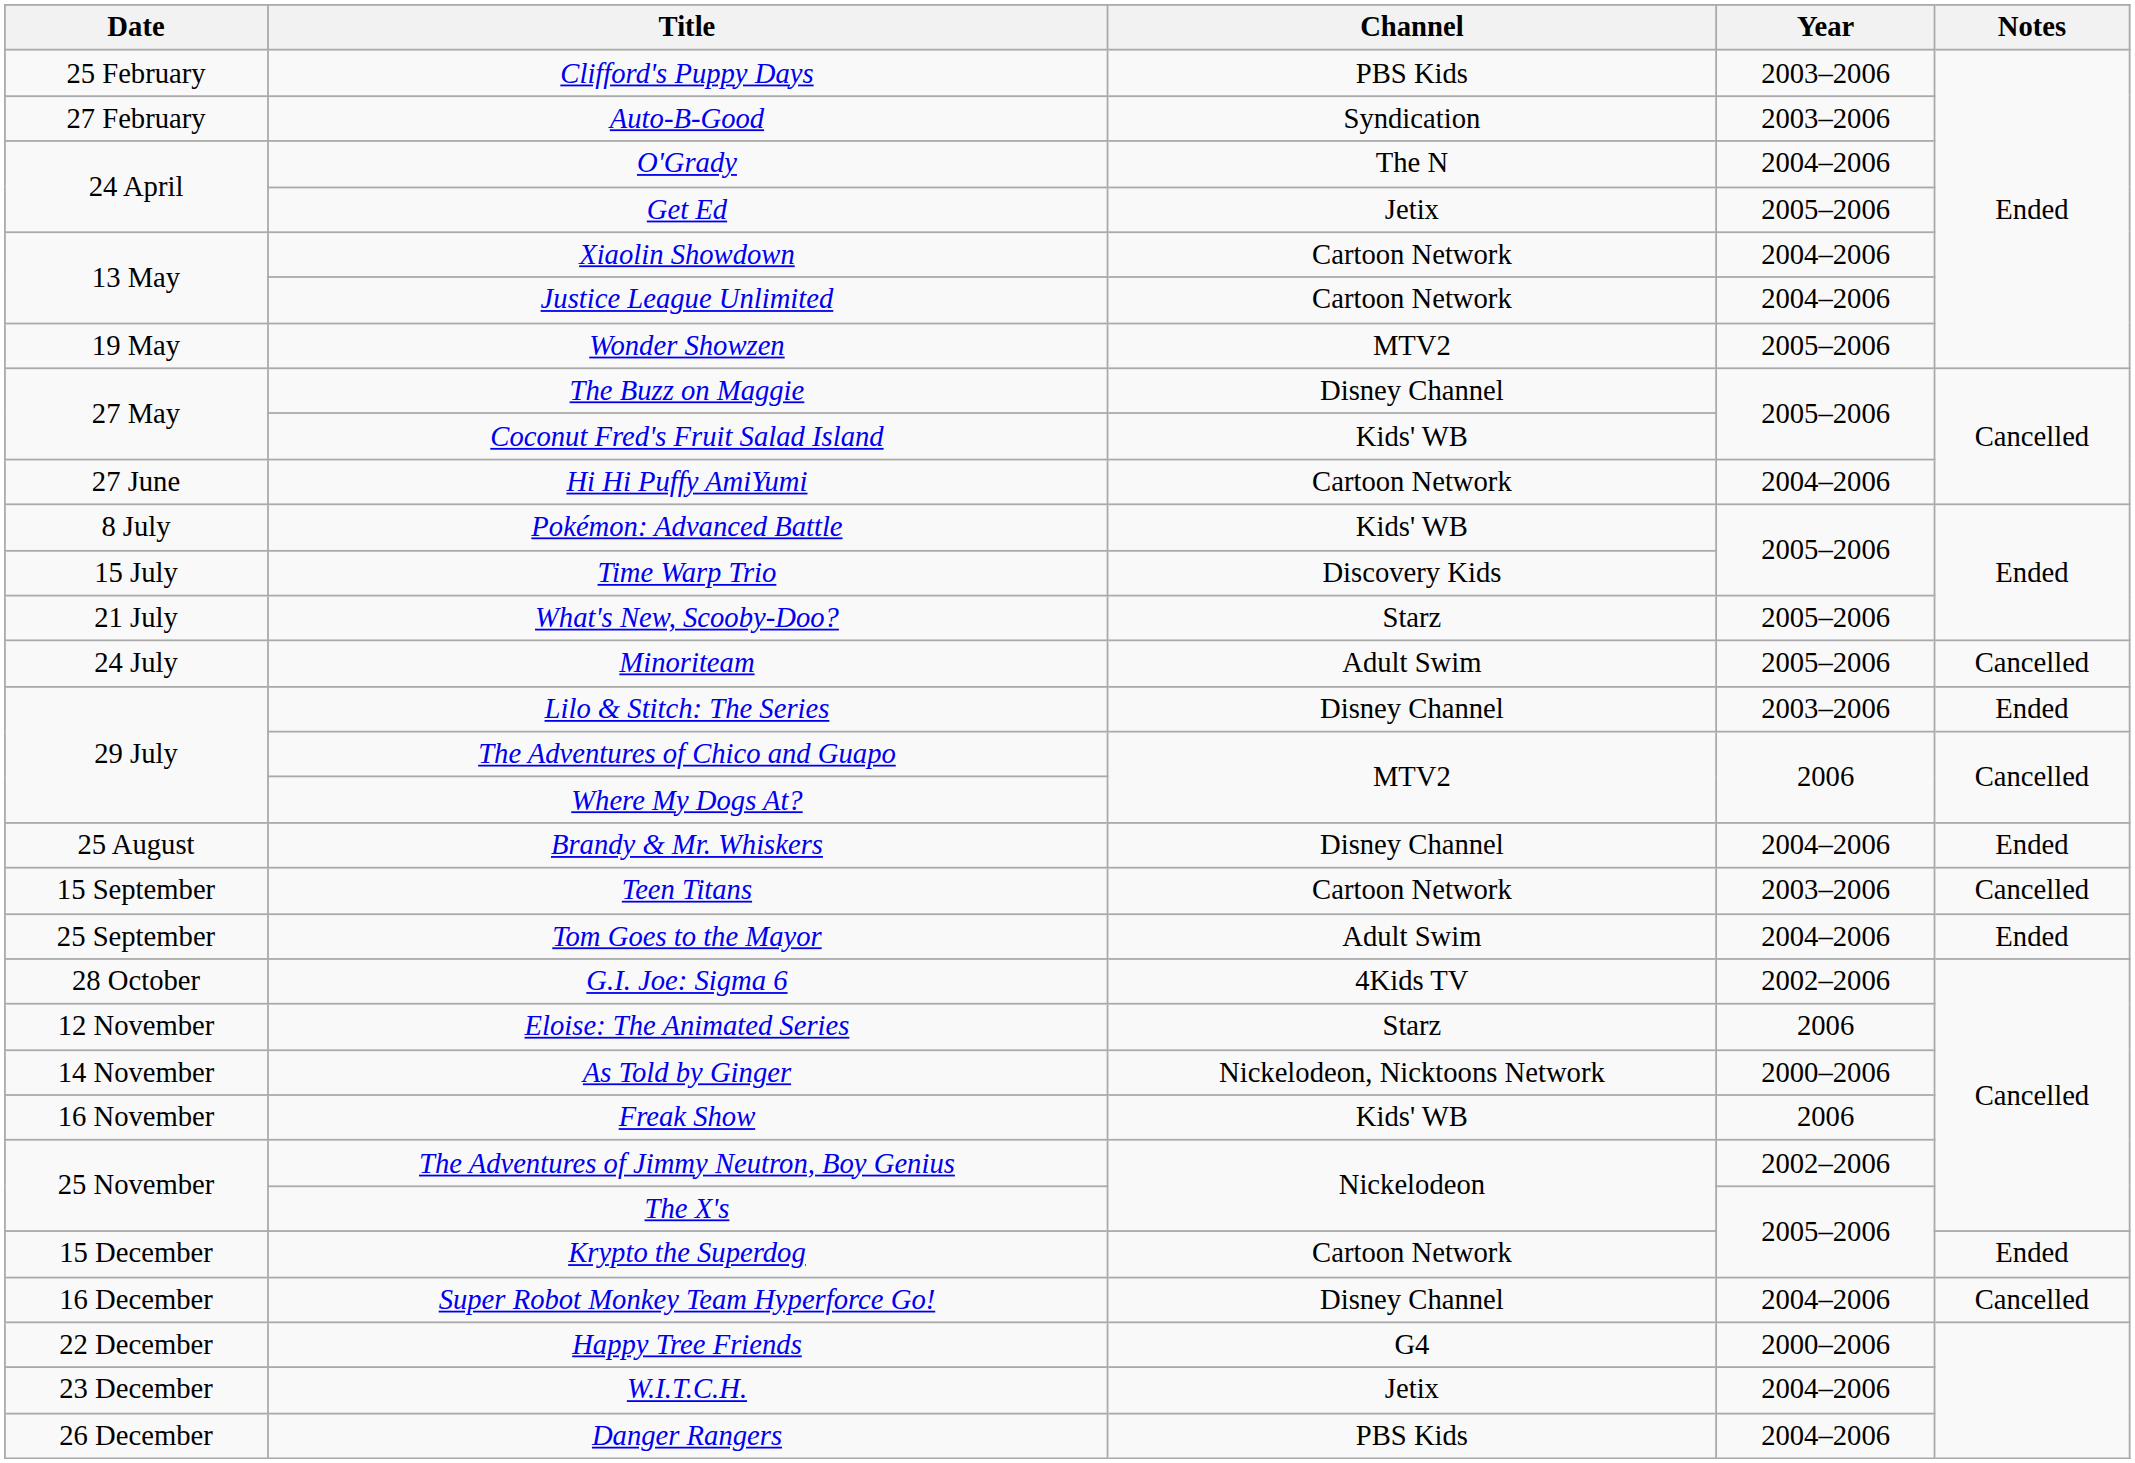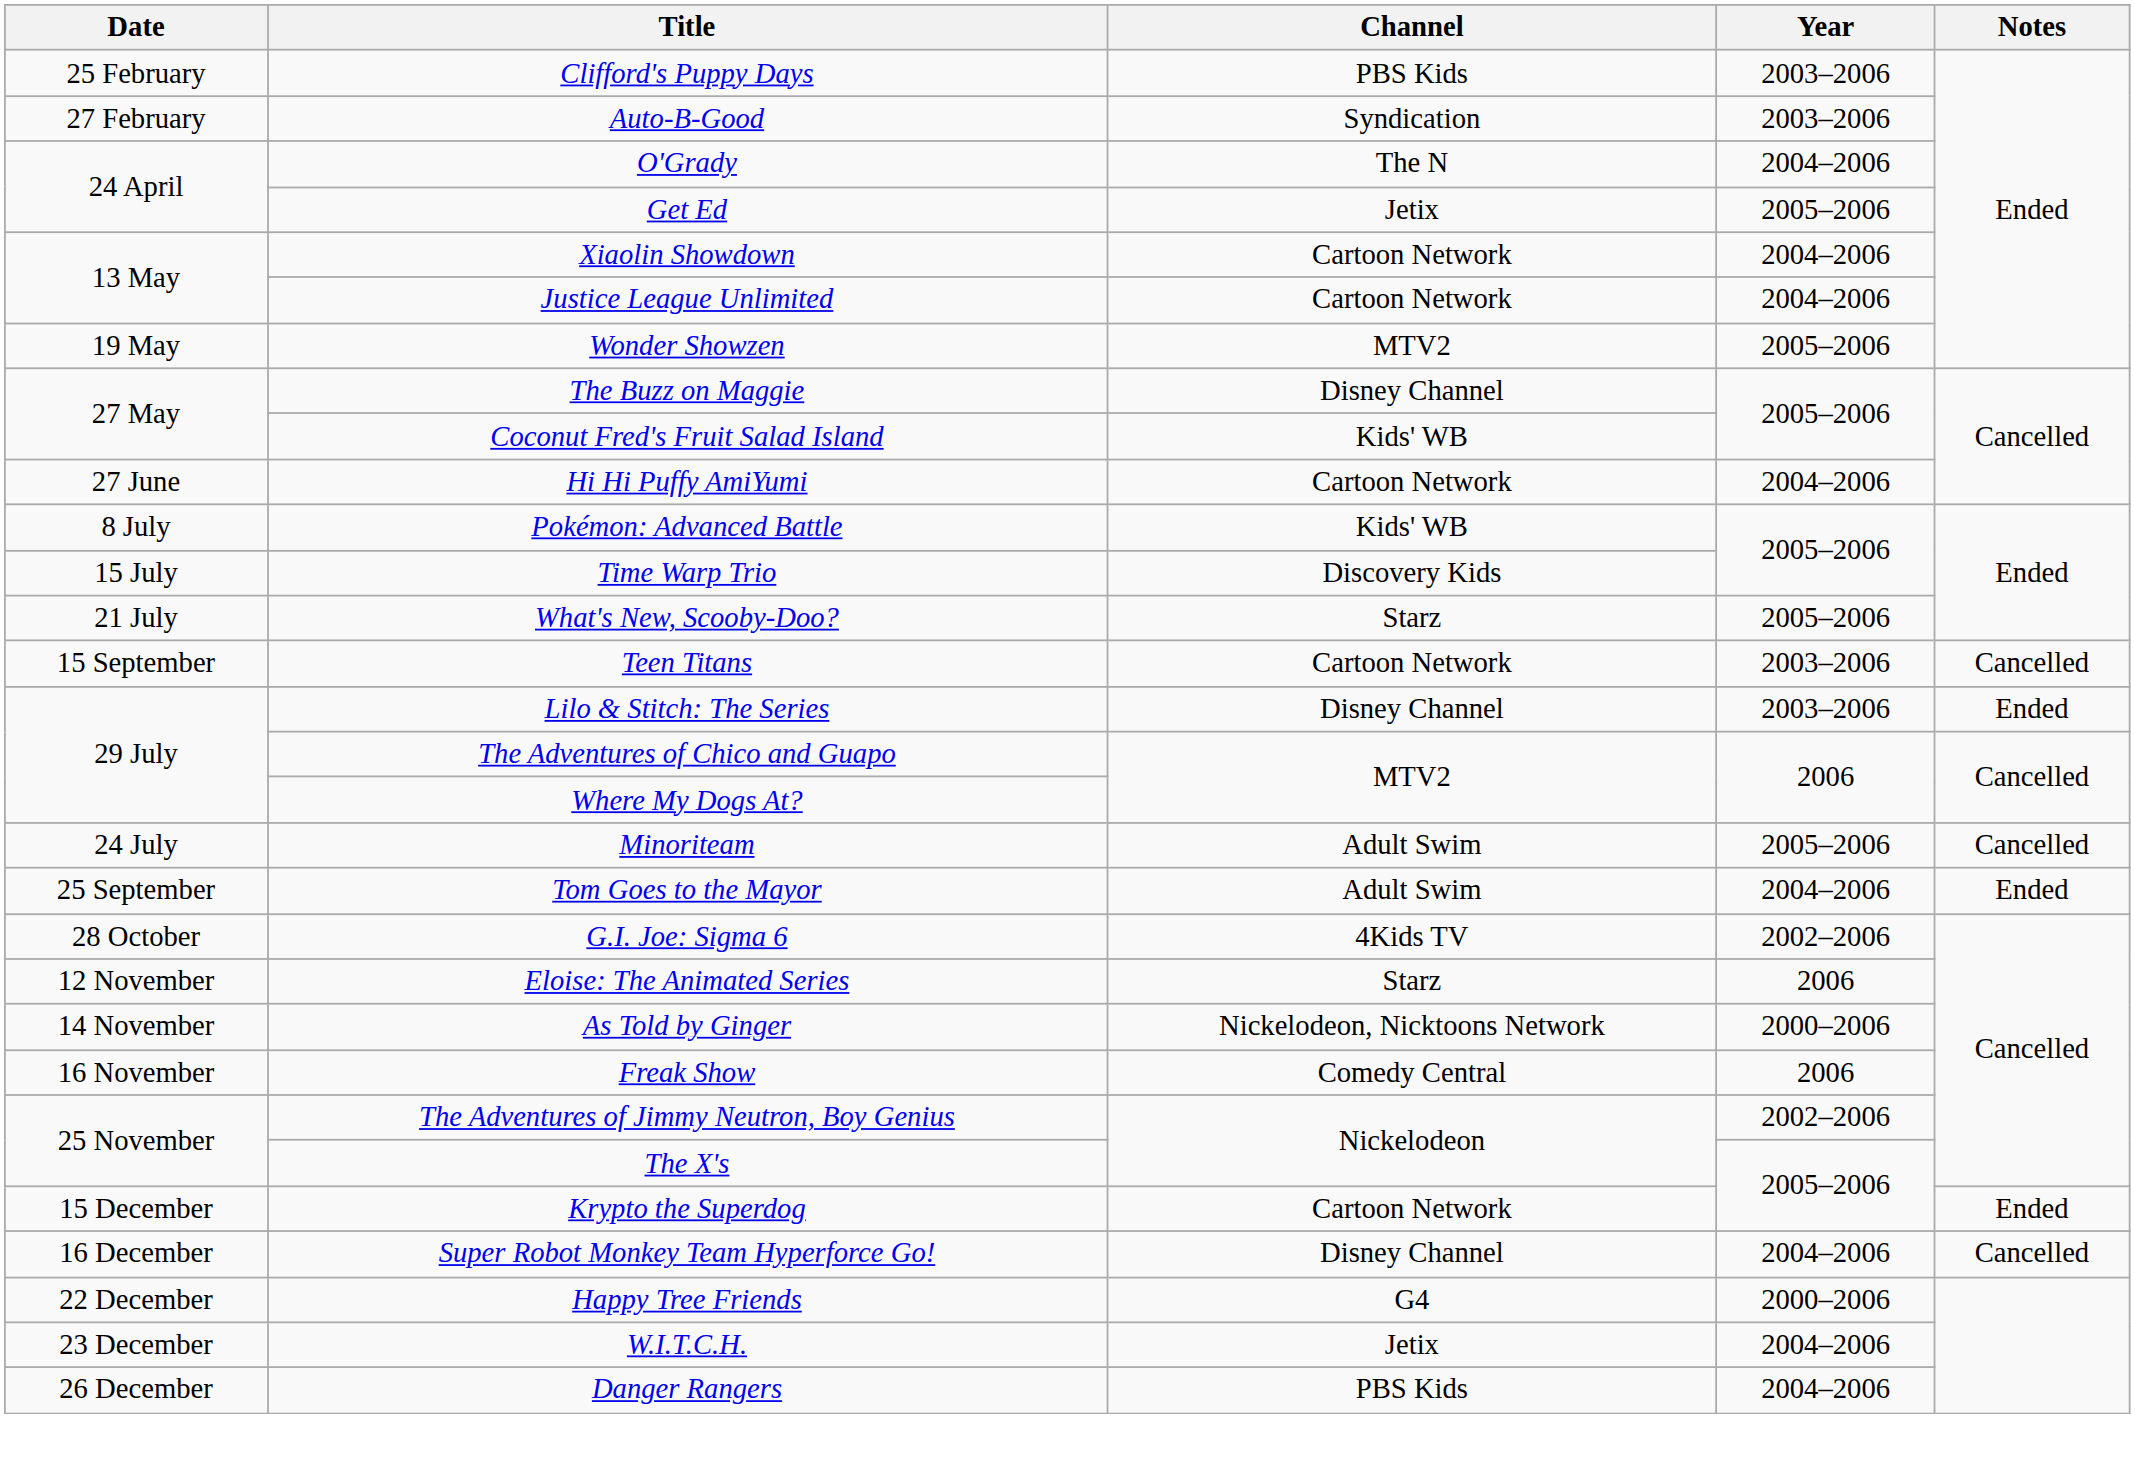rows swapped: Minoriteam <-> Teen Titans
- row: 25 August | Brandy & Mr. Whiskers | Disney Channel | 2004–2006 | Ended
Freak Show | Channel: Kids' WB -> Comedy Central
